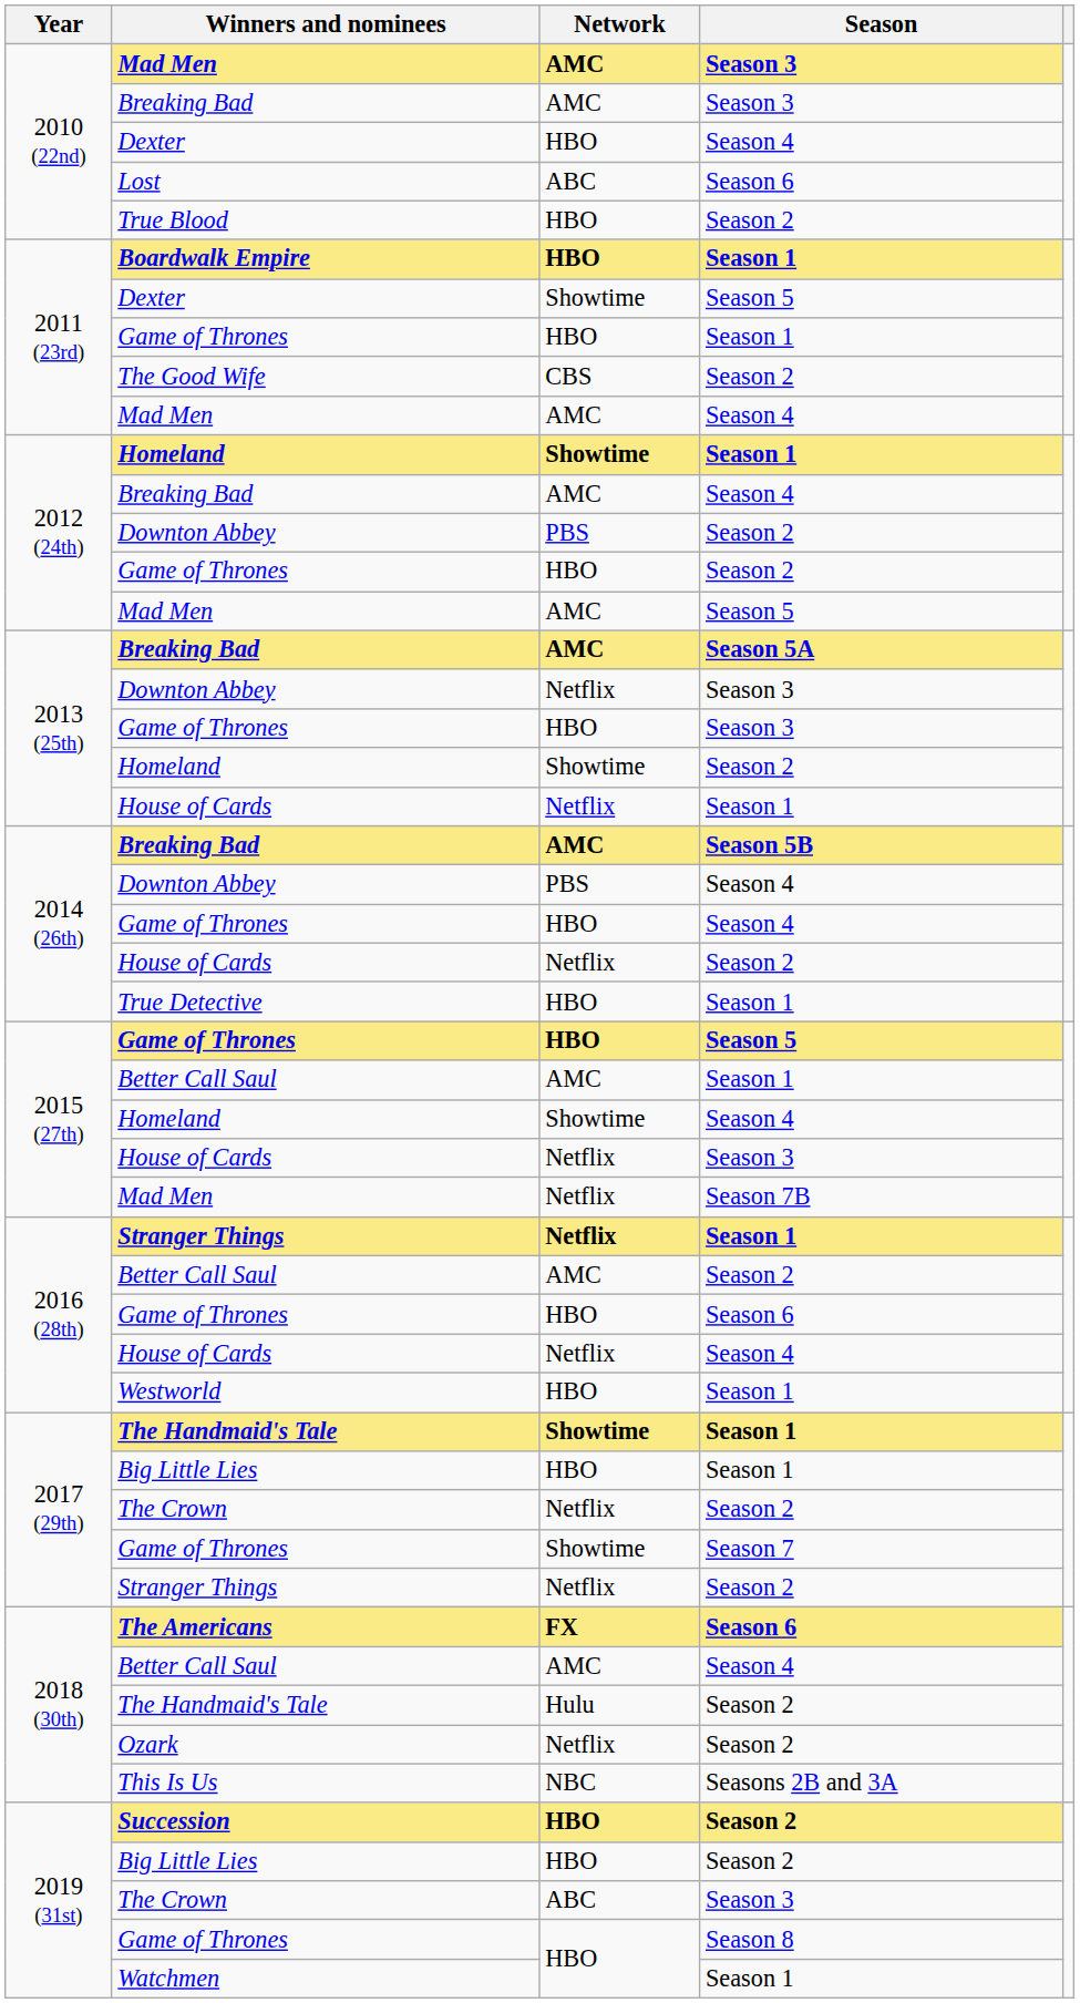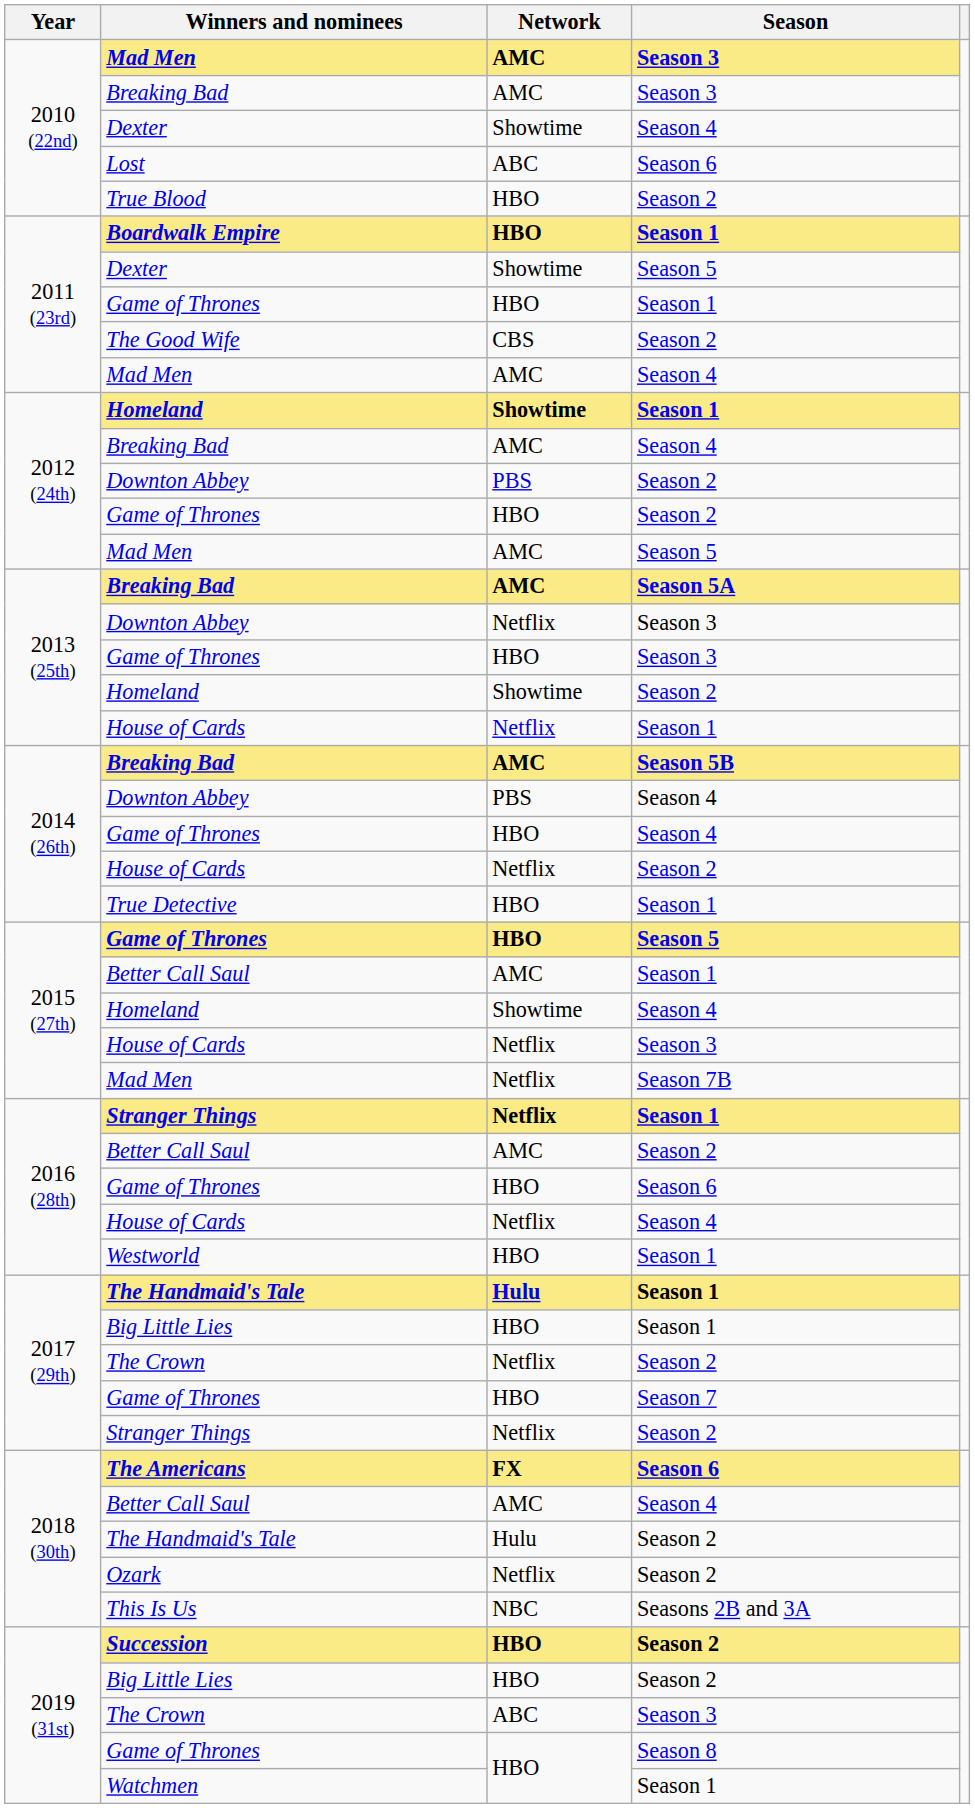Dexter / Season 4 | Network: HBO -> Showtime
The Handmaid's Tale / Season 1 | Network: Showtime -> Hulu
Game of Thrones / Season 7 | Network: Showtime -> HBO
